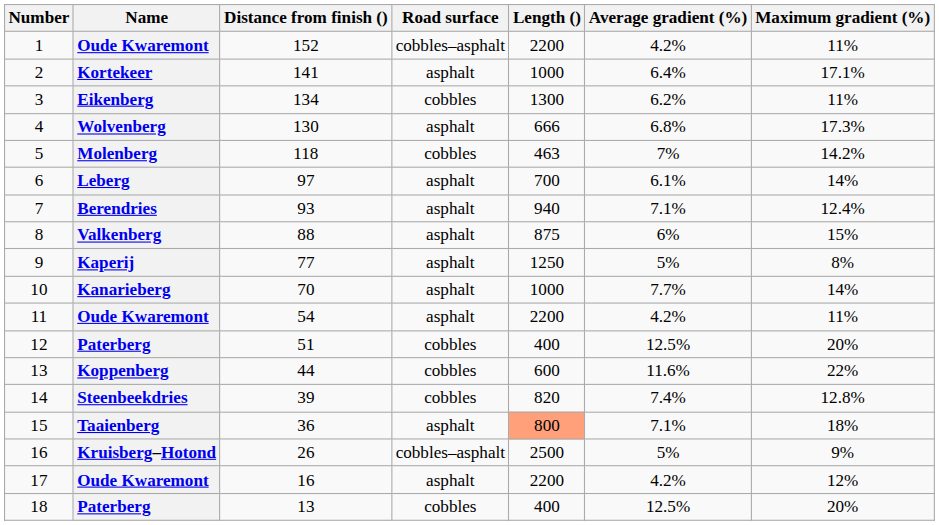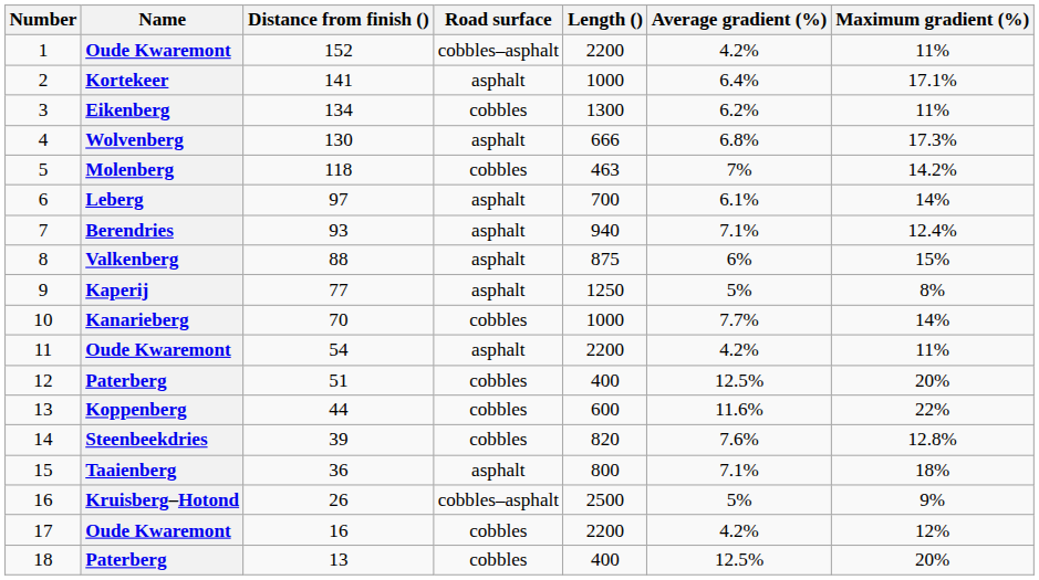10 | Road surface: asphalt -> cobbles
14 | Average gradient (%): 7.4% -> 7.6%
15 | Length (): lightsalmon background -> no background
17 | Road surface: asphalt -> cobbles
